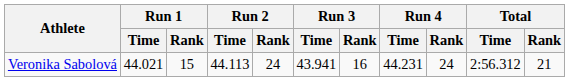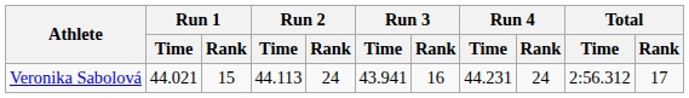Veronika Sabolová | Total / Rank: 21 -> 17
